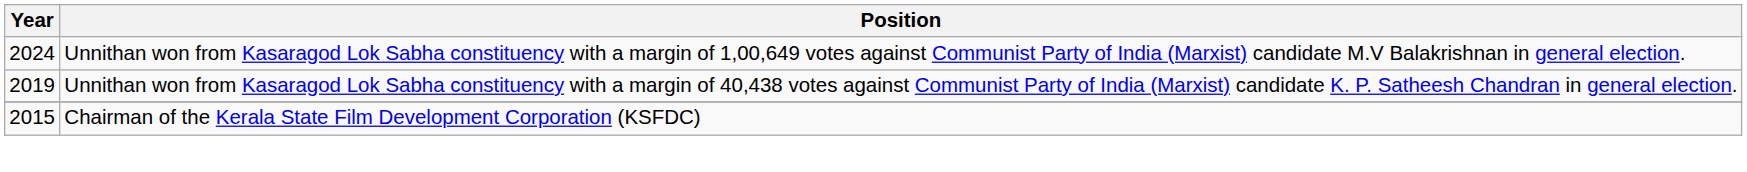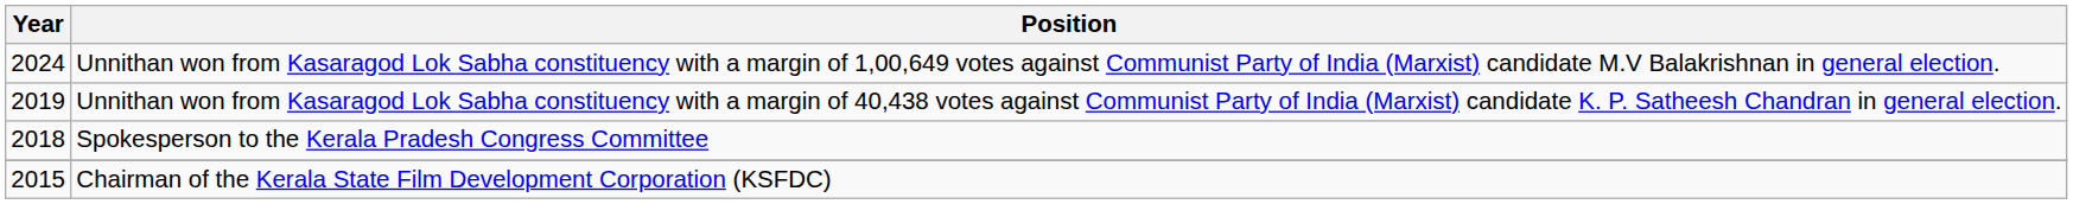+ row: 2018 | Spokesperson to the Kerala Pradesh Congress Committee
